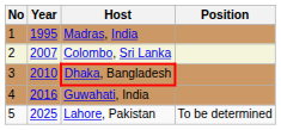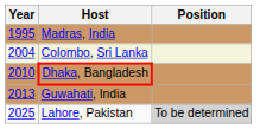- column: No | 1 | 2 | 3 | 4 | 5
Colombo, Sri Lanka | Year: 2007 -> 2004
Guwahati, India | Year: 2016 -> 2013
Lahore, Pakistan | Position: no background -> lightgrey background
